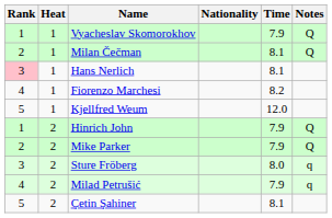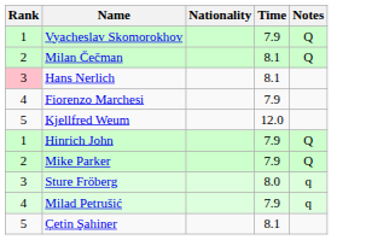- column: Heat | 1 | 1 | 1 | 1 | 1 | 2 | 2 | 2 | 2 | 2
Fiorenzo Marchesi | Time: 8.2 -> 7.9
